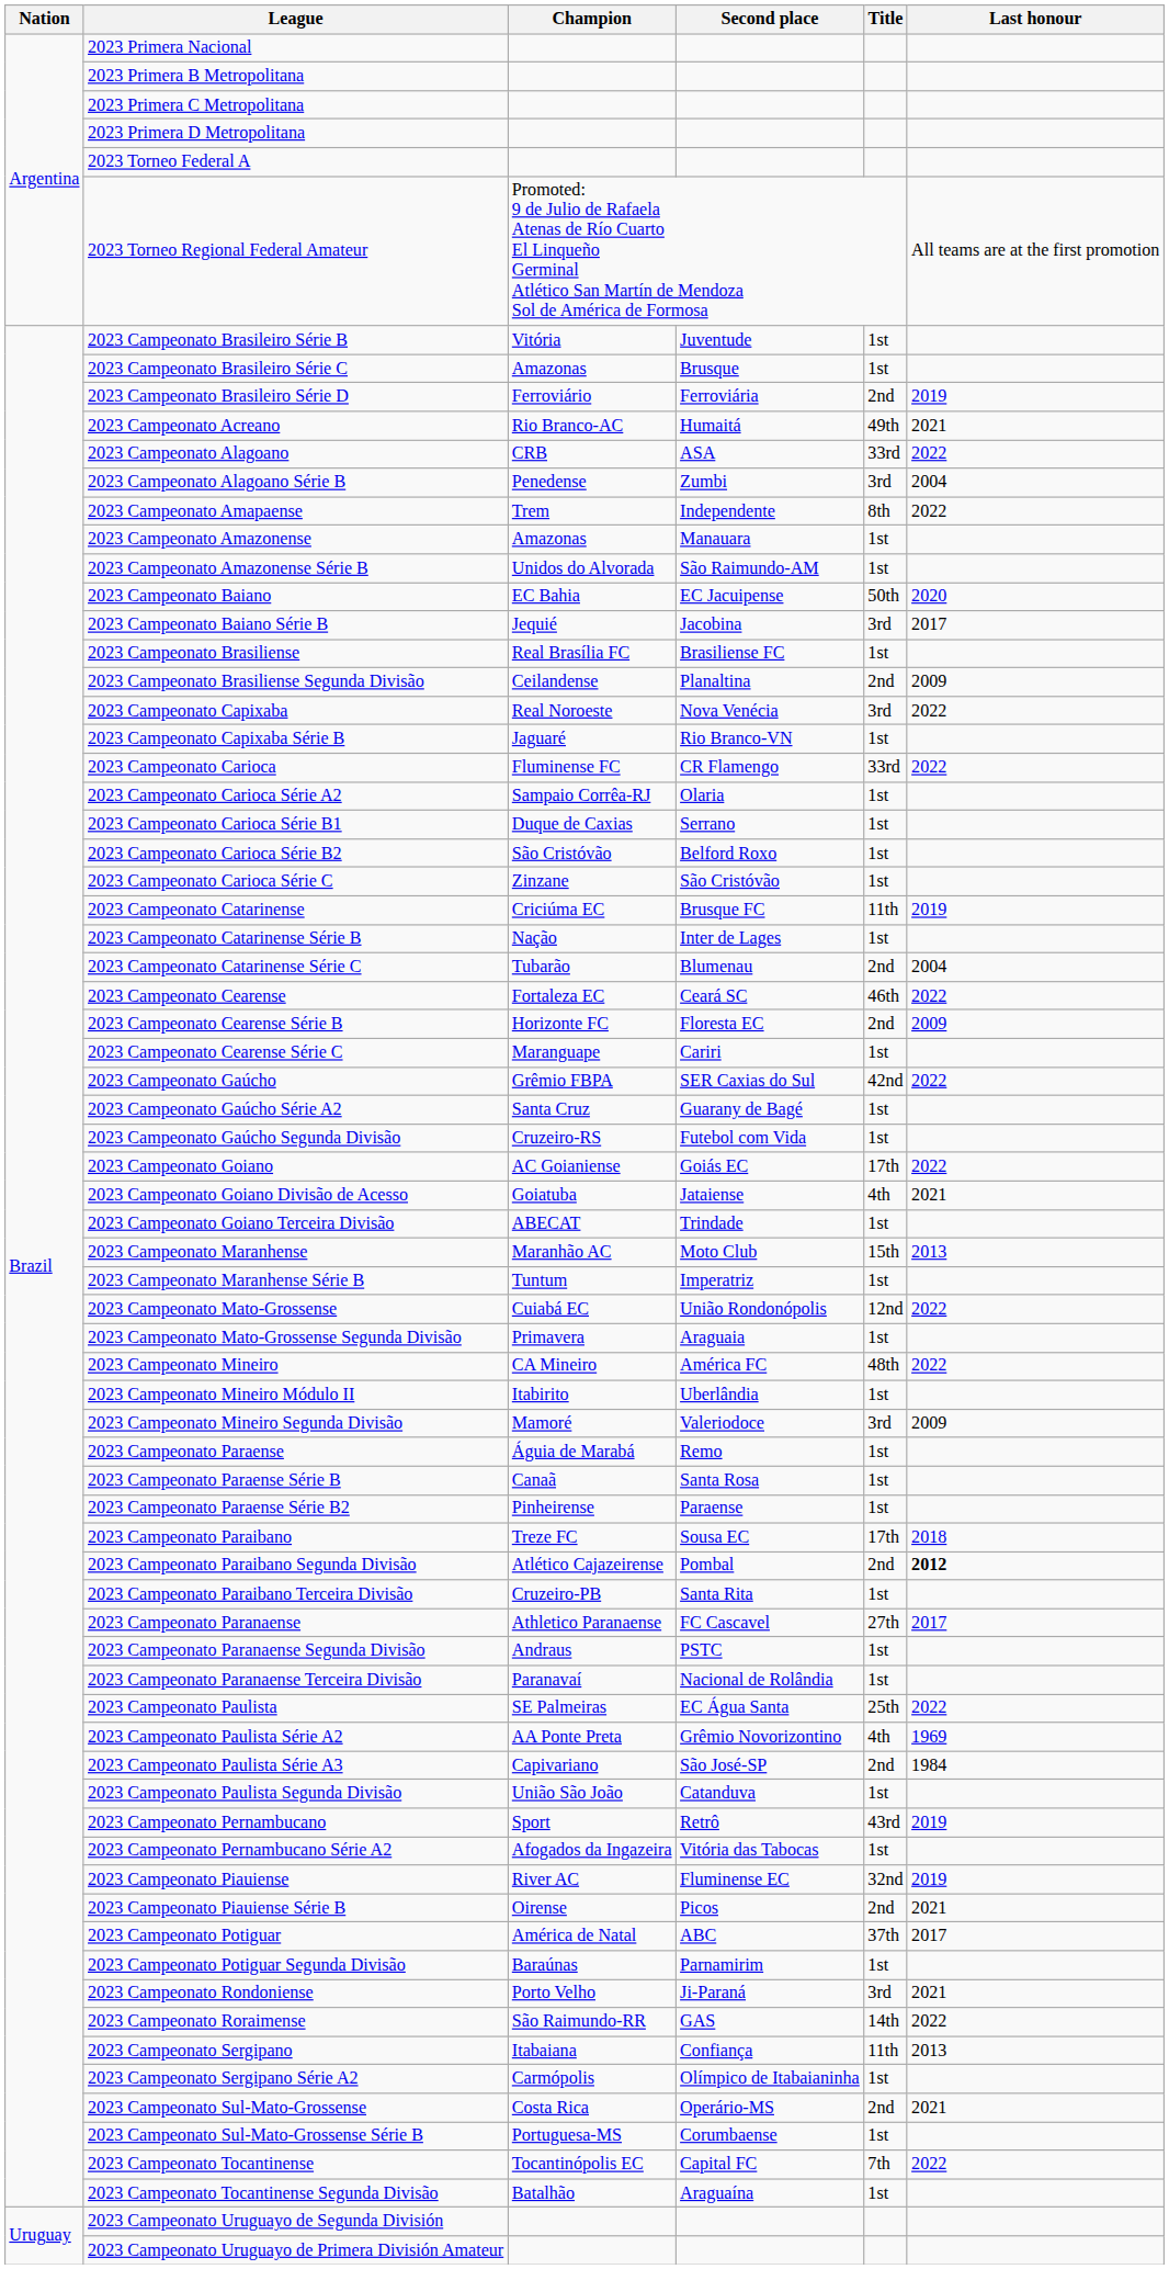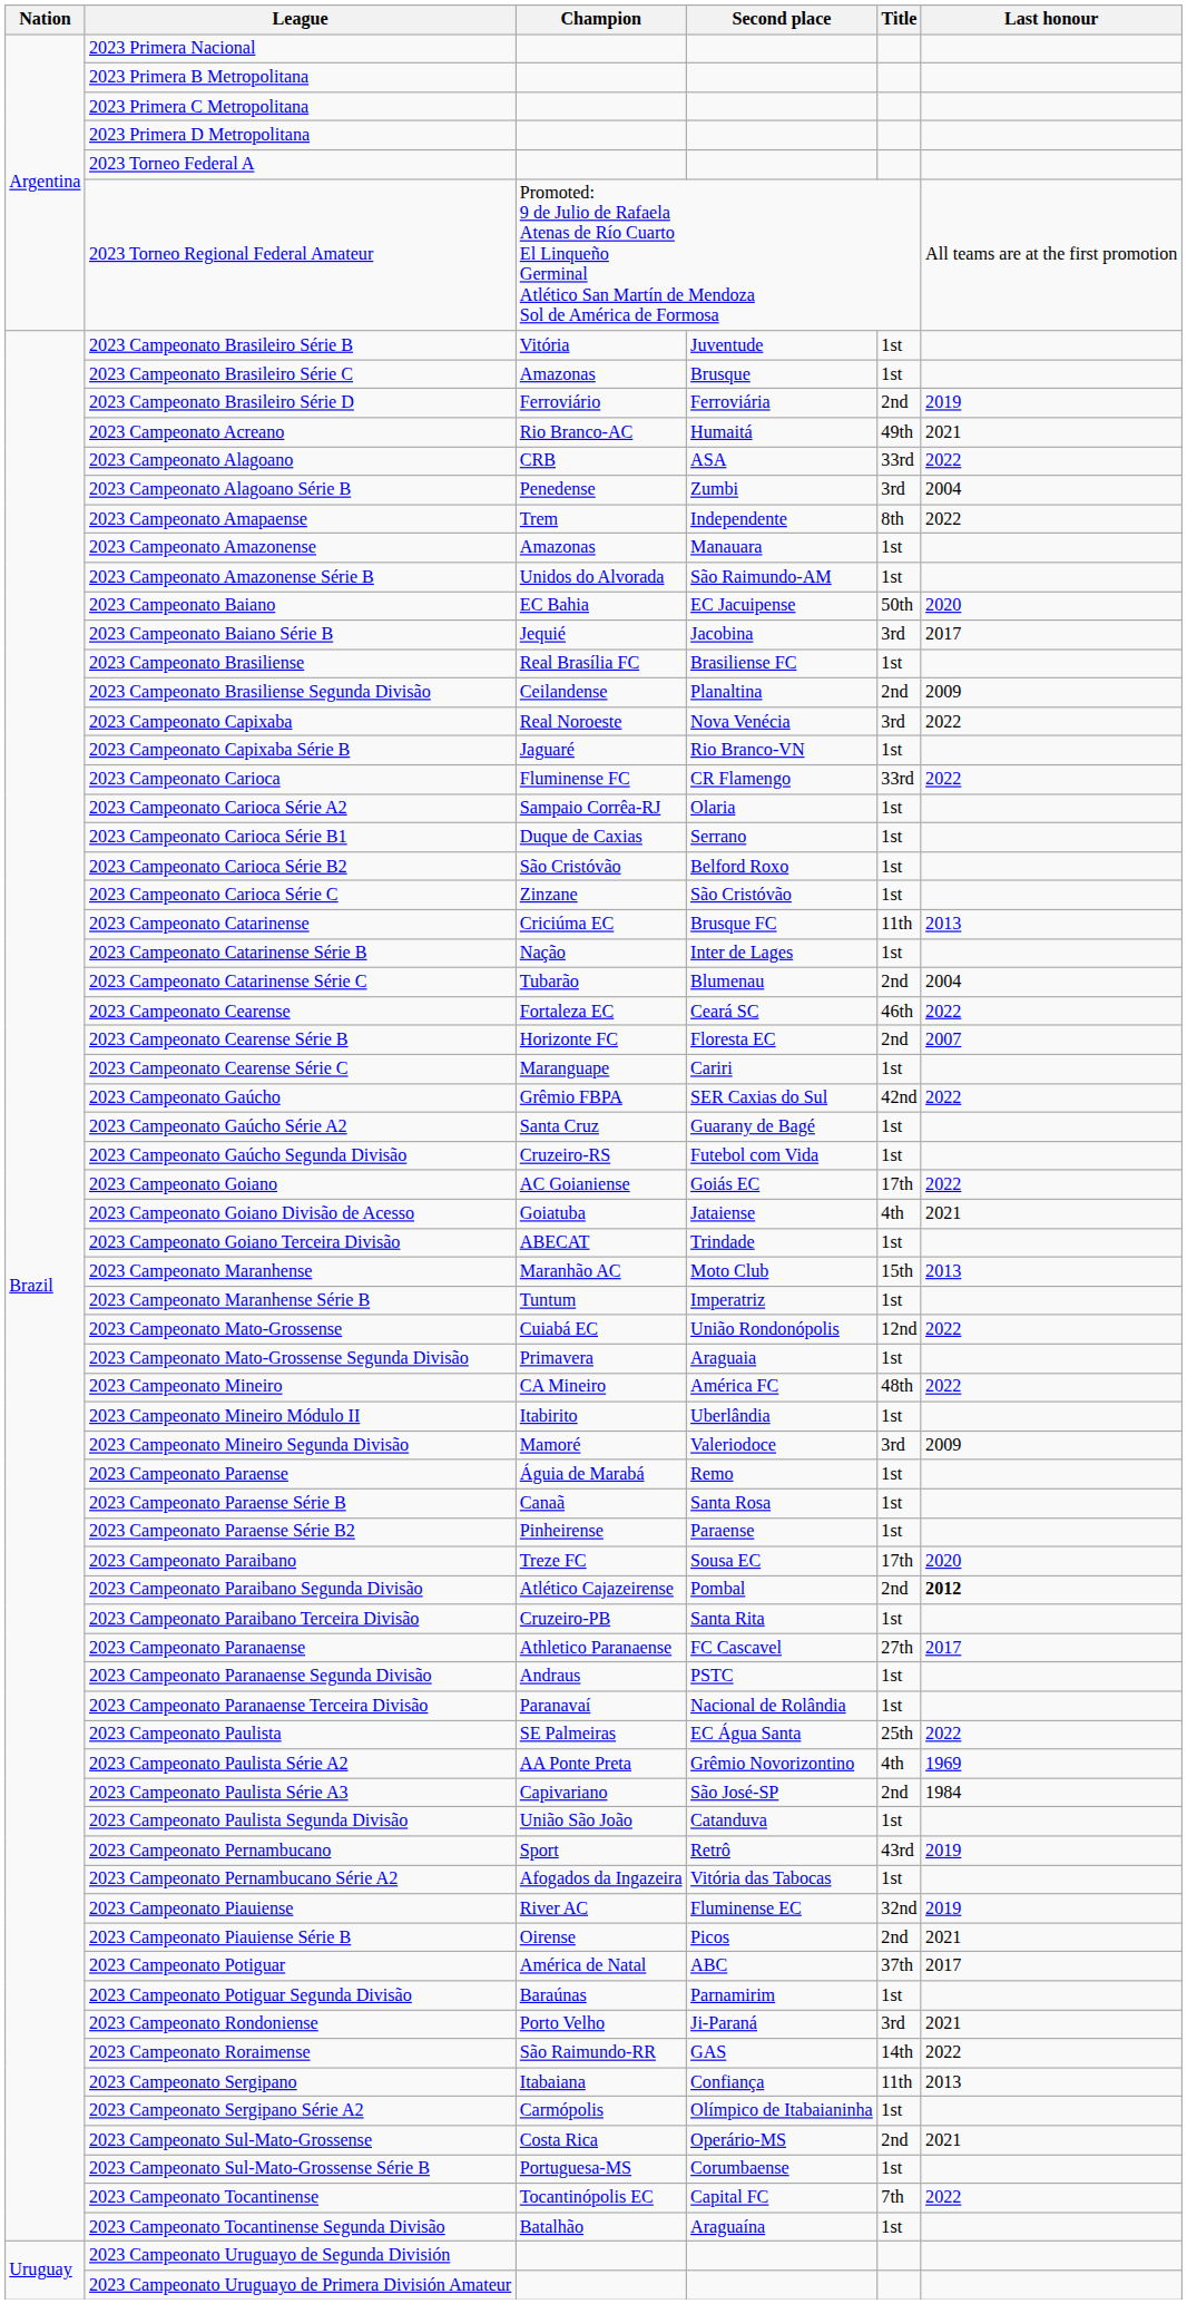2023 Campeonato Catarinense | Last honour: 2019 -> 2013
2023 Campeonato Cearense Série B | Last honour: 2009 -> 2007
2023 Campeonato Paraibano | Last honour: 2018 -> 2020
